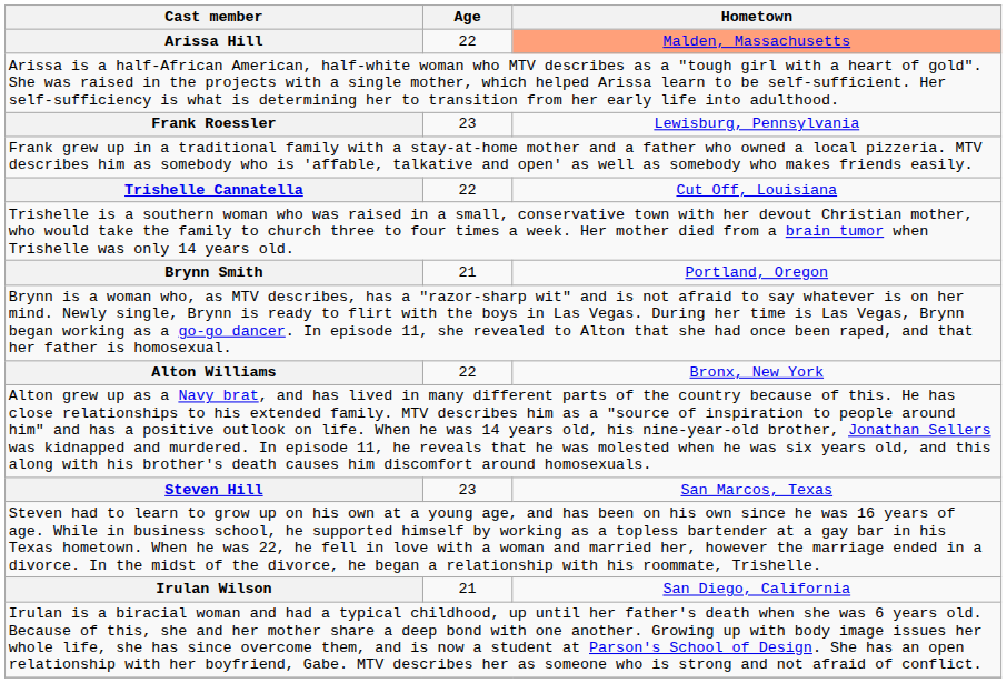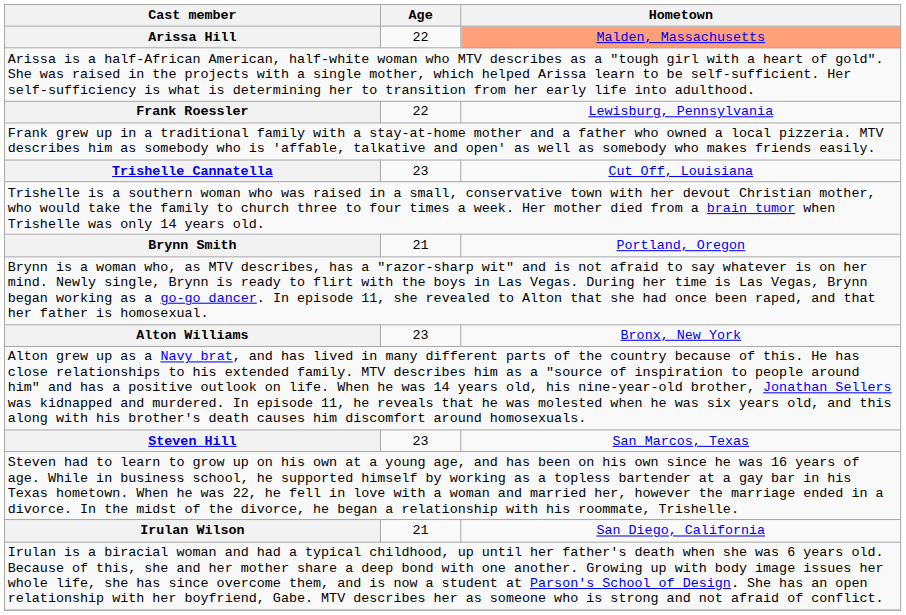Frank Roessler | Age: 23 -> 22
Trishelle Cannatella | Age: 22 -> 23
Alton Williams | Age: 22 -> 23
